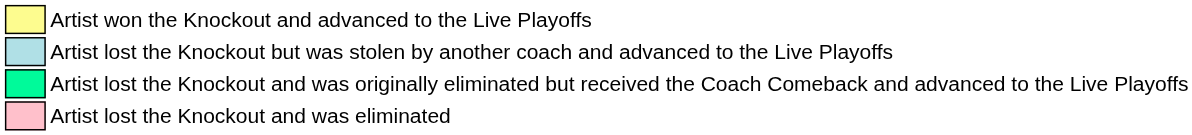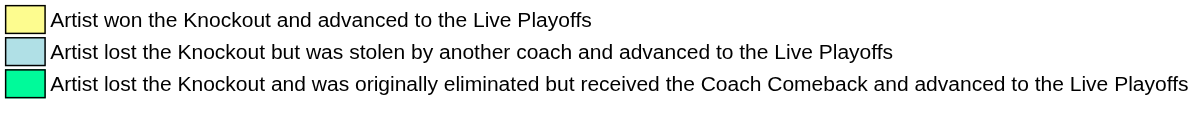- row: Artist lost the Knockout and was eliminated
